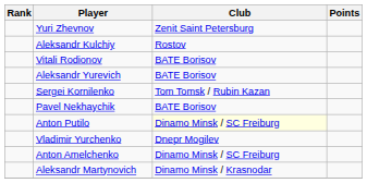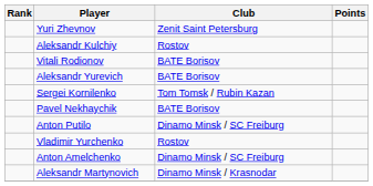Anton Putilo | Club: lightyellow background -> no background
Vladimir Yurchenko | Club: Dnepr Mogilev -> Rostov
